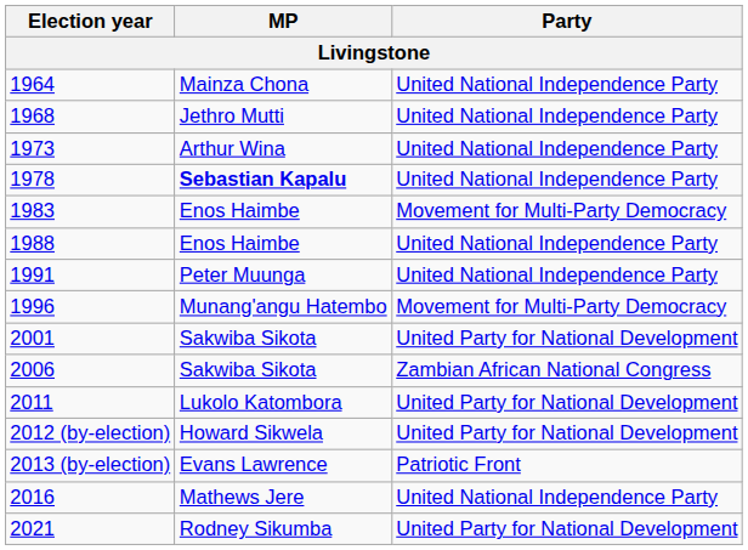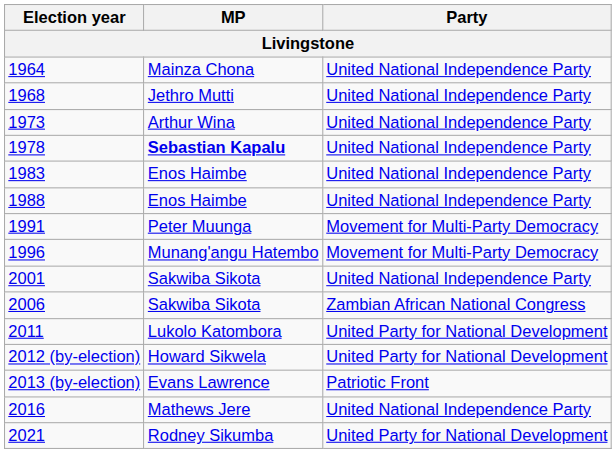1983 | Party: Movement for Multi-Party Democracy -> United National Independence Party
1991 | Party: United National Independence Party -> Movement for Multi-Party Democracy
2001 | Party: United Party for National Development -> United National Independence Party
